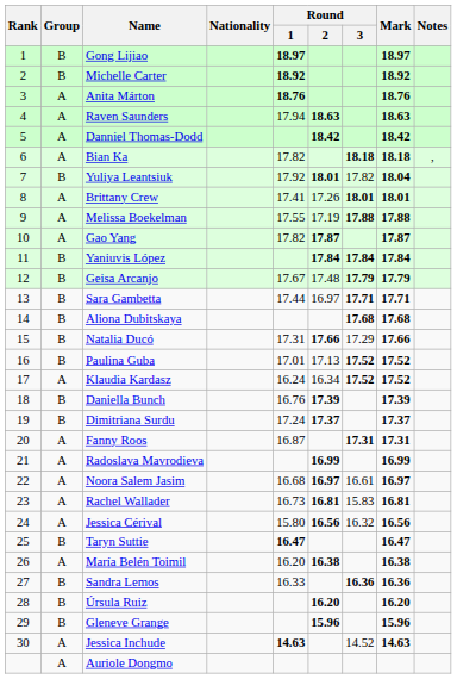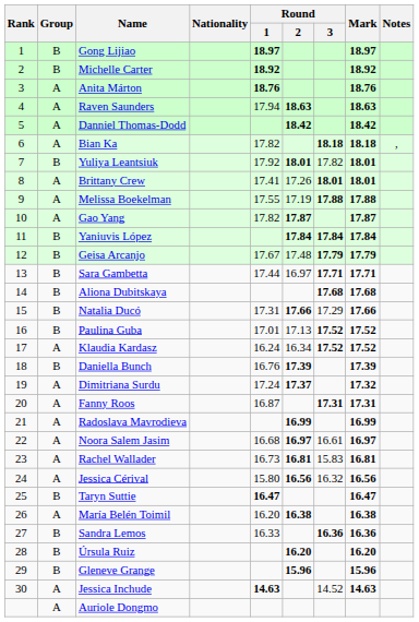Yuliya Leantsiuk | Mark: 18.04 -> 18.01
Dimitriana Surdu | Group: B -> A
Dimitriana Surdu | Mark: 17.37 -> 17.32
